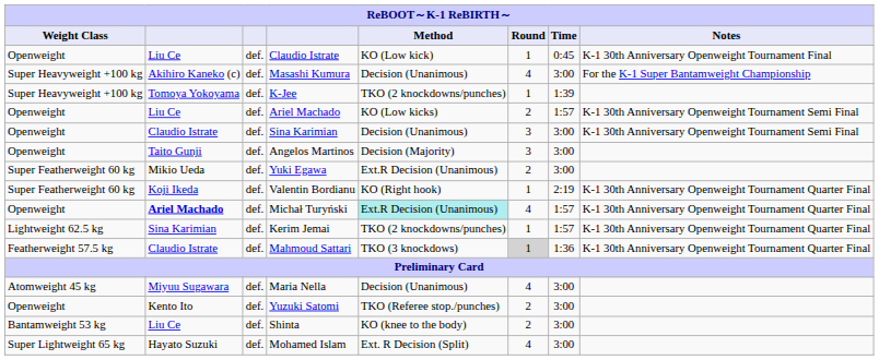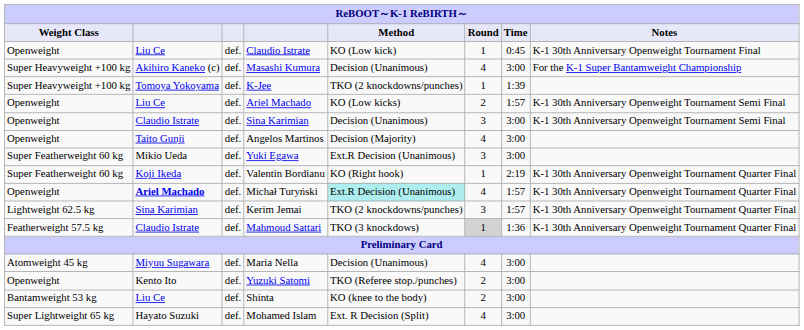Angelos Martinos | Round: 3 -> 4
Yuki Egawa | Round: 2 -> 3
Kerim Jemai | Round: 1 -> 3
